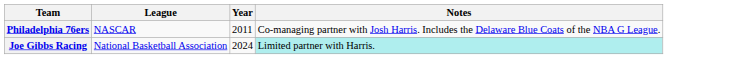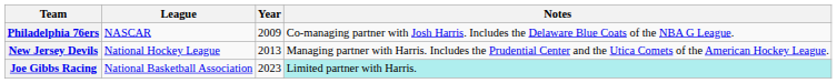Philadelphia 76ers | Year: 2011 -> 2009
+ row: New Jersey Devils | National Hockey League | 2013 | Managing partner with Harris. Includes the Prudential Center and the Utica Comets of the American Hockey League.
Joe Gibbs Racing | Year: 2024 -> 2023
